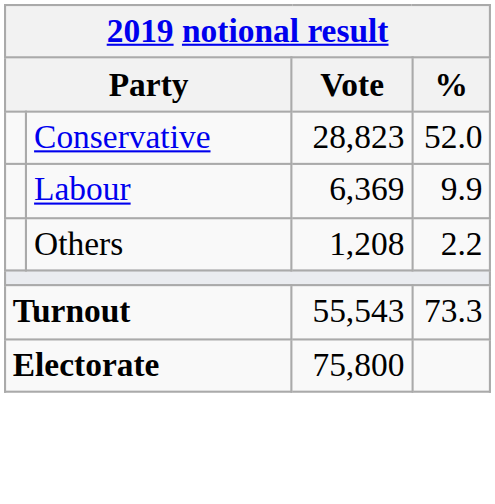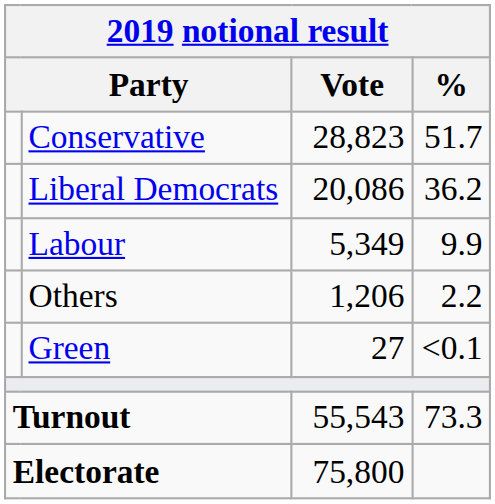Conservative | %: 52.0 -> 51.7
+ row: Liberal Democrats | 20,086 | 36.2
Labour | Vote: 6,369 -> 5,349
Others | Vote: 1,208 -> 1,206
+ row: Green | 27 | <0.1
